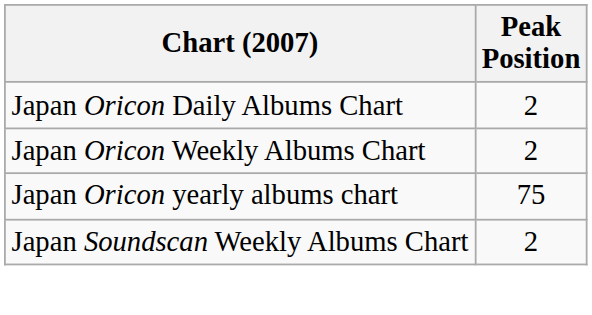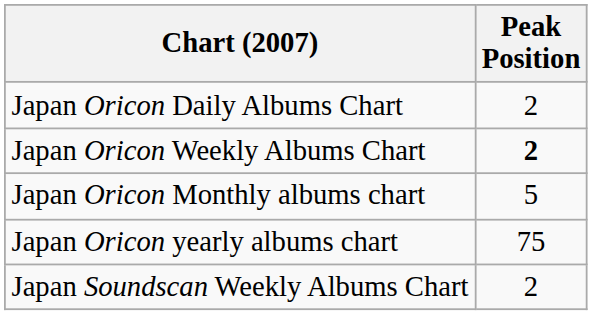Japan Oricon Weekly Albums Chart | Peak Position: normal -> bold
+ row: Japan Oricon Monthly albums chart | 5
